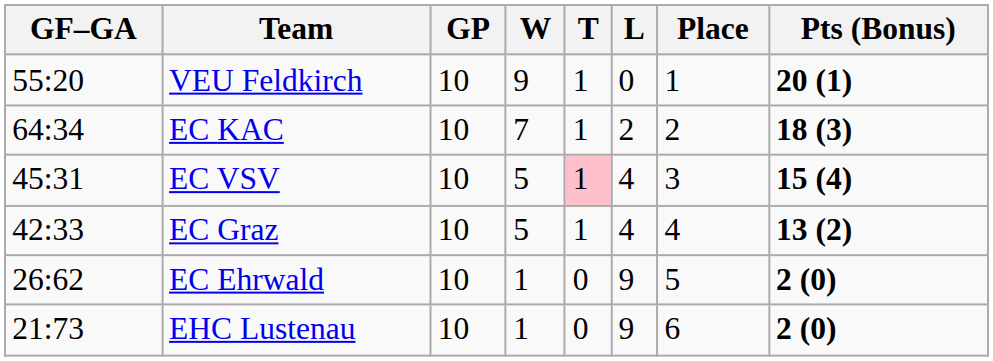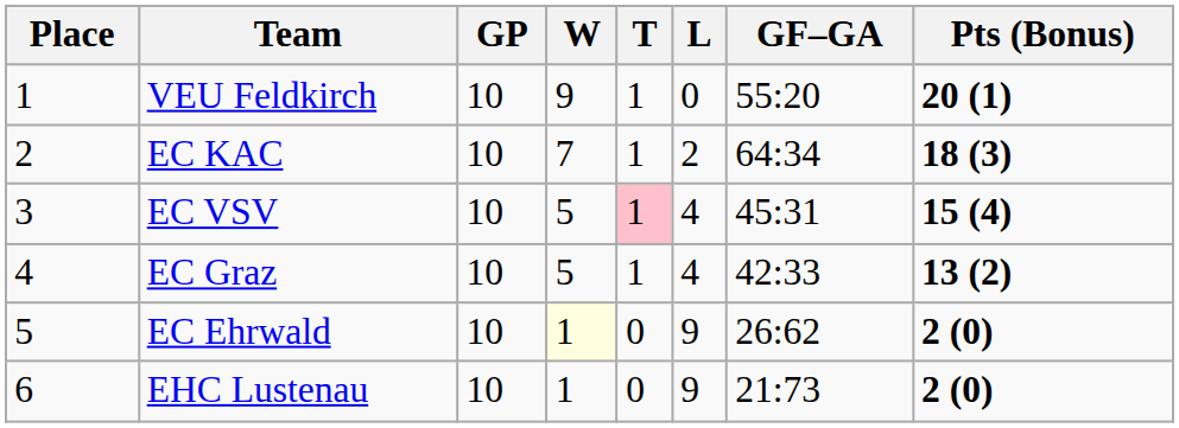columns swapped: Place <-> GF–GA
EC Ehrwald | W: no background -> lightyellow background
